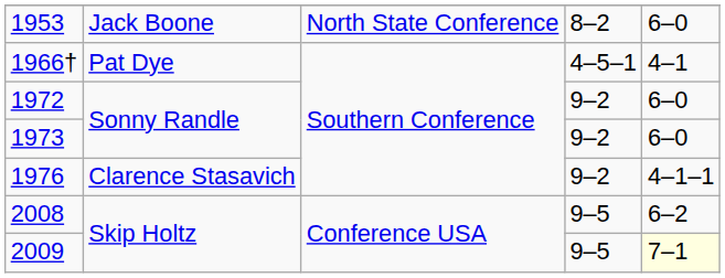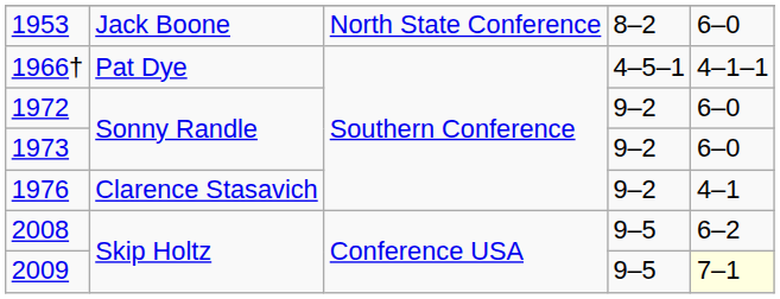1966† | column 5: 4–1 -> 4–1–1
1976 | column 5: 4–1–1 -> 4–1
